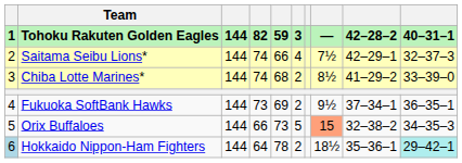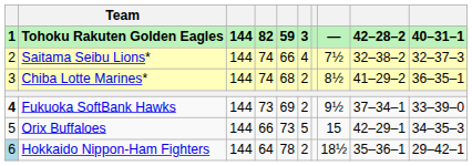Saitama Seibu Lions* | column 9: 42–29–1 -> 32–38–2
Chiba Lotte Marines* | column 10: 33–39–0 -> 36–35–1
Fukuoka SoftBank Hawks | column 1: normal -> bold
Fukuoka SoftBank Hawks | column 10: 36–35–1 -> 33–39–0
Orix Buffaloes | column 8: lightsalmon background -> no background
Orix Buffaloes | column 9: 32–38–2 -> 42–29–1
Hokkaido Nippon-Ham Fighters | column 10: paleturquoise background -> no background
